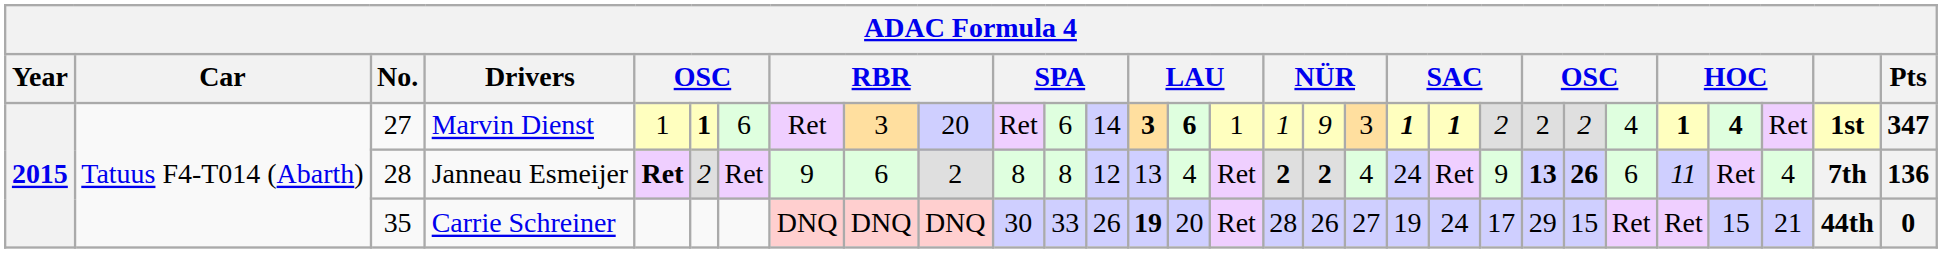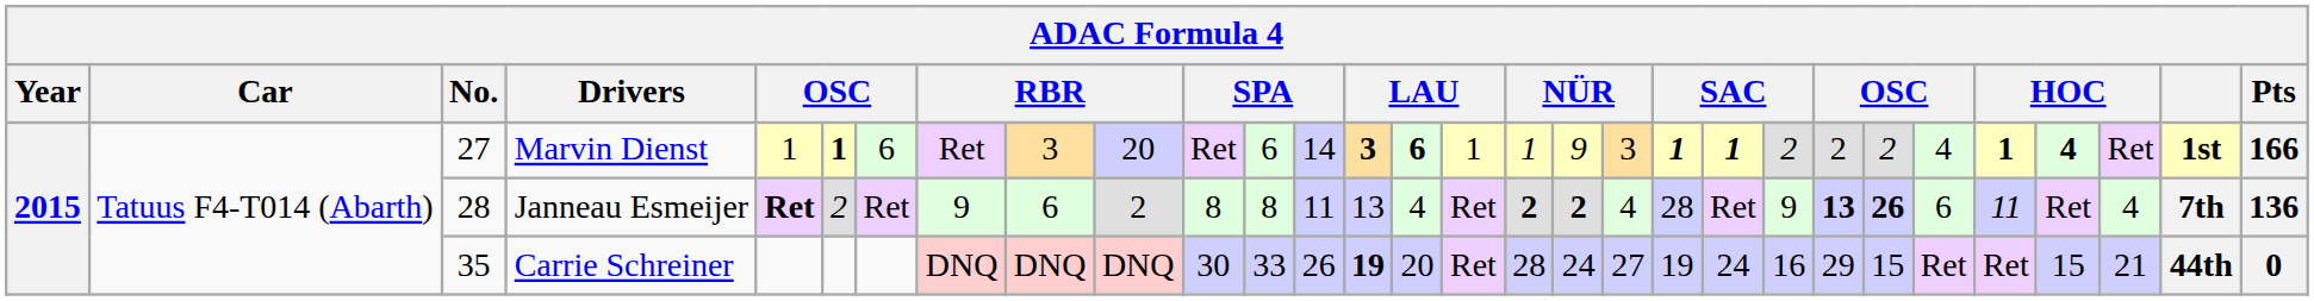Marvin Dienst | Pts: 347 -> 166
Janneau Esmeijer | column 13: 12 -> 11
Janneau Esmeijer | column 20: 24 -> 28
Carrie Schreiner | column 18: 26 -> 24
Carrie Schreiner | column 22: 17 -> 16
